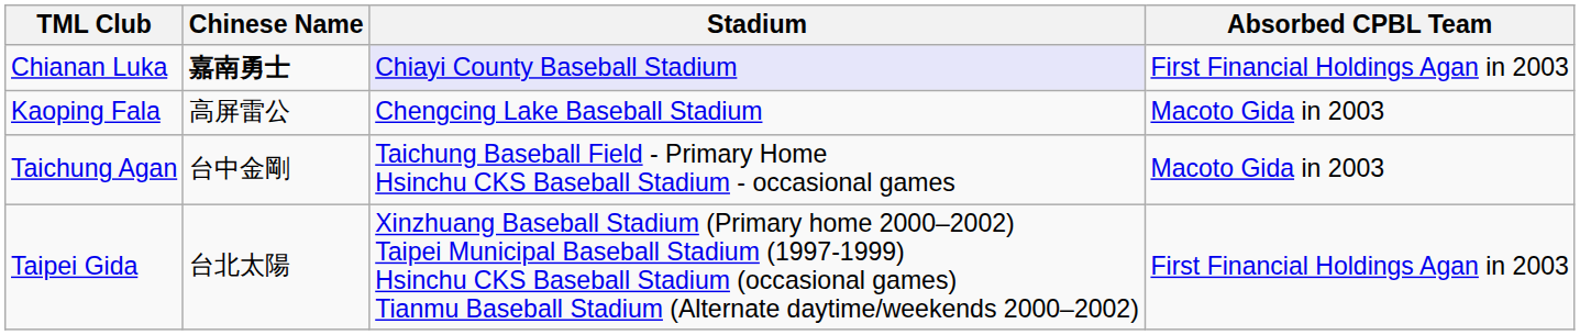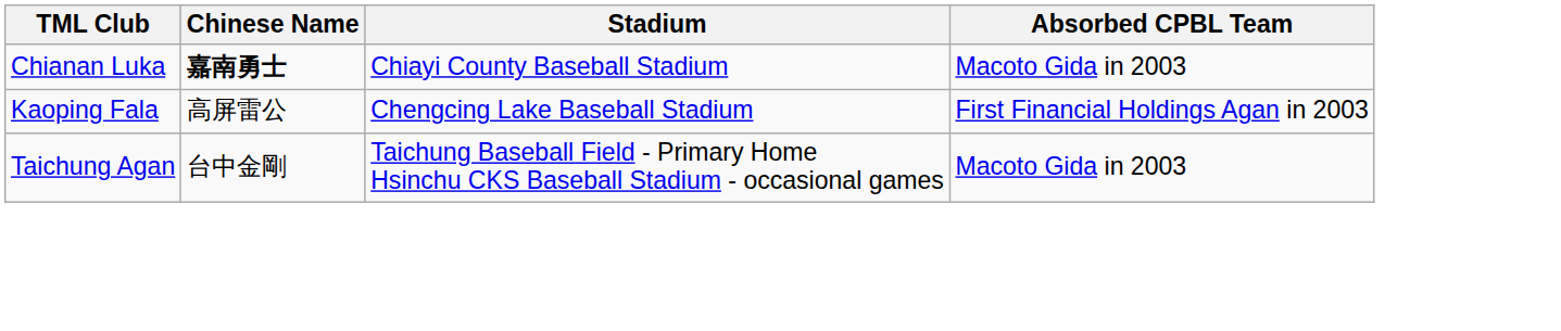Chianan Luka | Stadium: lavender background -> no background
Chianan Luka | Absorbed CPBL Team: First Financial Holdings Agan in 2003 -> Macoto Gida in 2003
Kaoping Fala | Absorbed CPBL Team: Macoto Gida in 2003 -> First Financial Holdings Agan in 2003
- row: Taipei Gida | 台北太陽 | Xinzhuang Baseball Stadium (Primary home 2000–2002) Taipei Municipal Baseball Stadium (1997-1999) Hsinchu CKS Baseball Stadium (occasional games) Tianmu Baseball Stadium (Alternate daytime/weekends 2000–2002) | First Financial Holdings Agan in 2003
